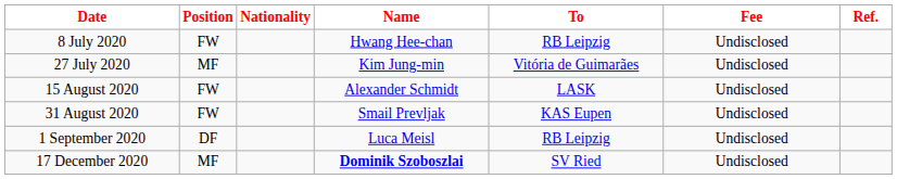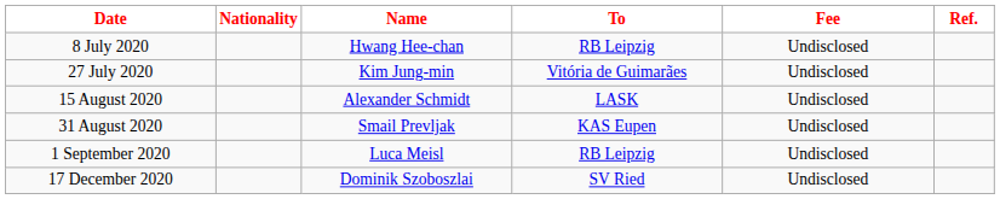- column: Position | FW | MF | FW | FW | DF | MF
17 December 2020 | Name: bold -> normal
